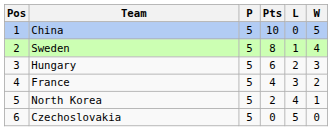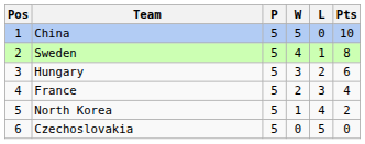columns swapped: W <-> Pts
